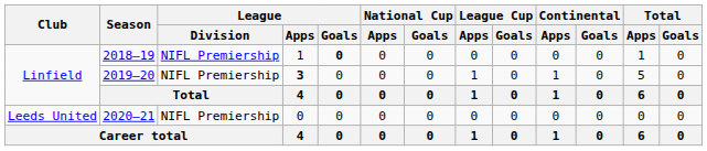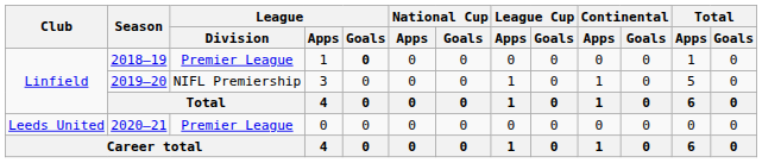2018–19 | League / Division: NIFL Premiership -> Premier League
2019–20 | League / Apps: bold -> normal
2020–21 | League / Division: NIFL Premiership -> Premier League
